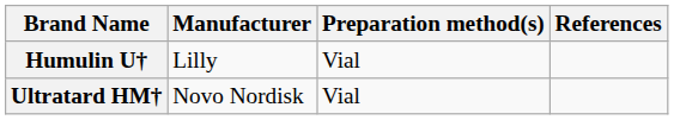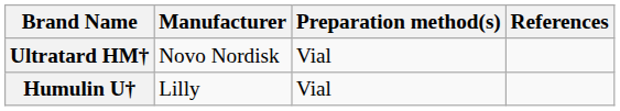rows swapped: Ultratard HM† <-> Humulin U†
